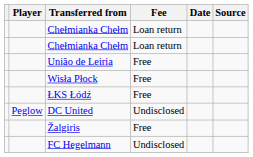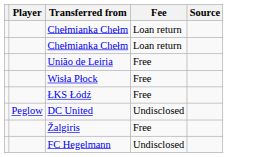- column: Date
